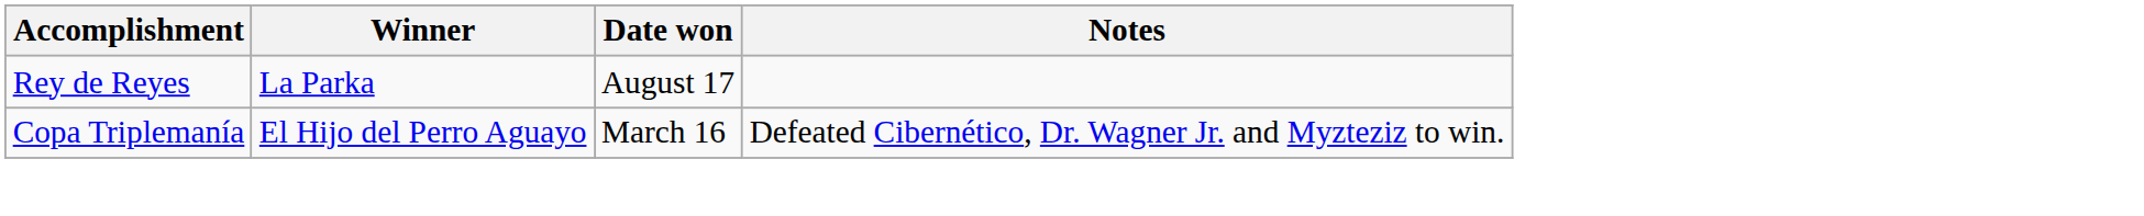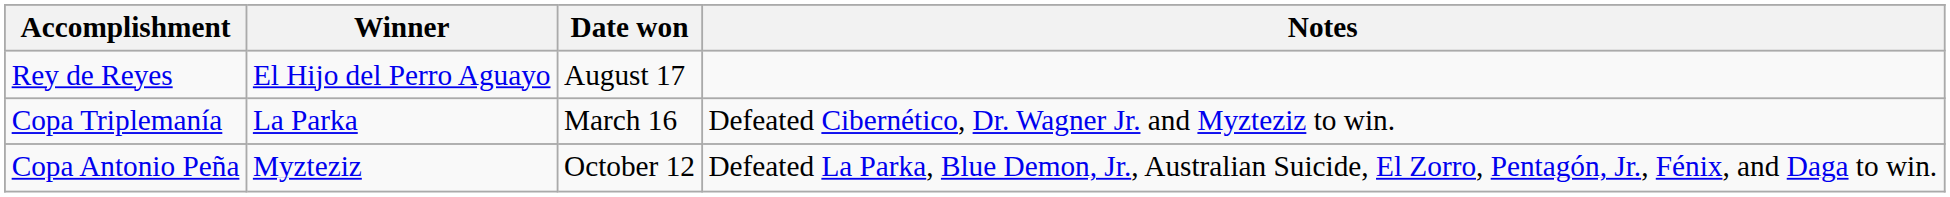Rey de Reyes | Winner: La Parka -> El Hijo del Perro Aguayo
Copa Triplemanía | Winner: El Hijo del Perro Aguayo -> La Parka
+ row: Copa Antonio Peña | Myzteziz | October 12 | Defeated La Parka, Blue Demon, Jr., Australian Suicide, El Zorro, Pentagón, Jr., Fénix, and Daga to win.
